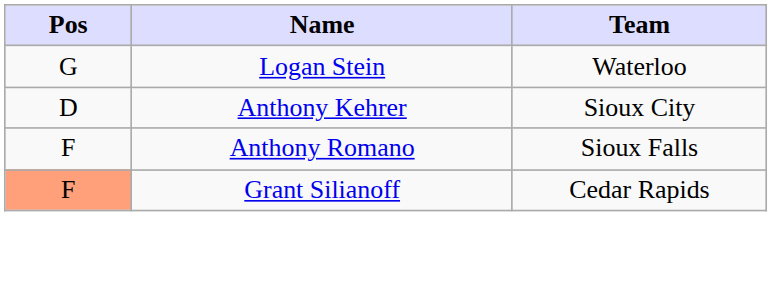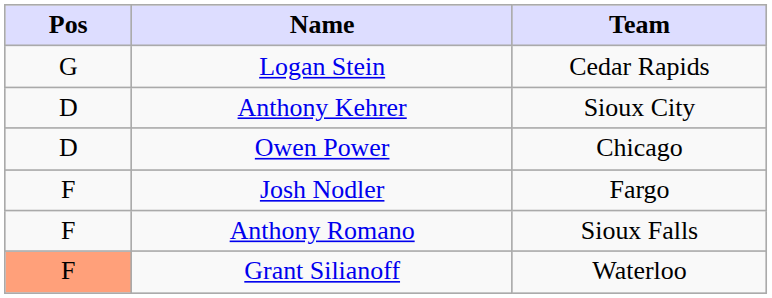Logan Stein | Team: Waterloo -> Cedar Rapids
+ row: D | Owen Power | Chicago
+ row: F | Josh Nodler | Fargo
Grant Silianoff | Team: Cedar Rapids -> Waterloo
